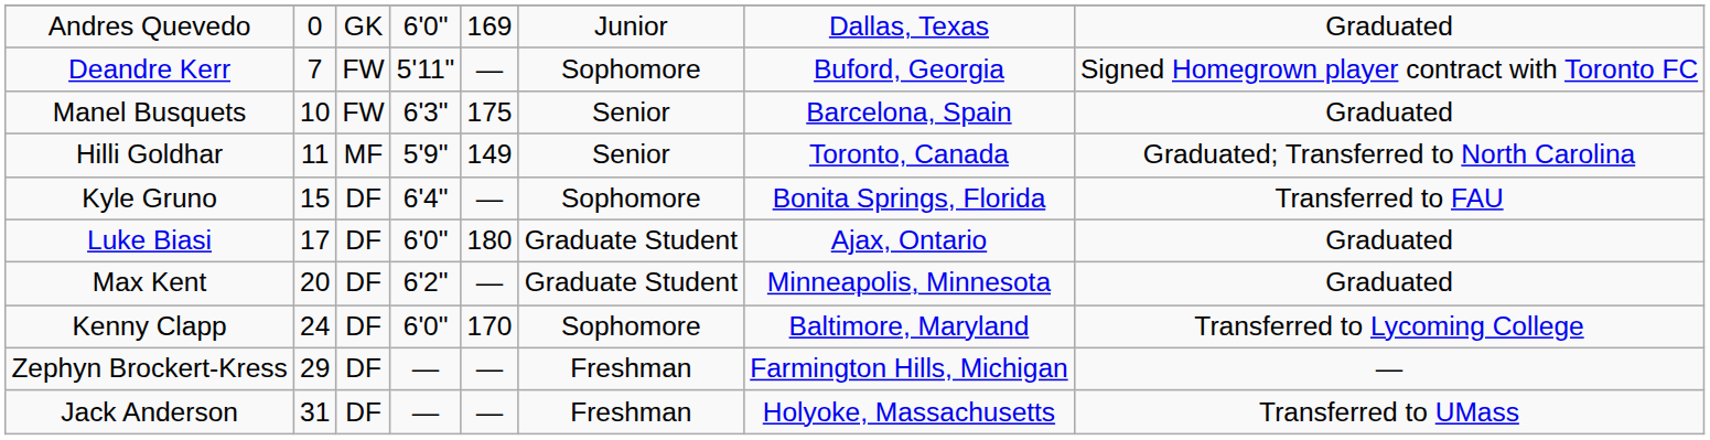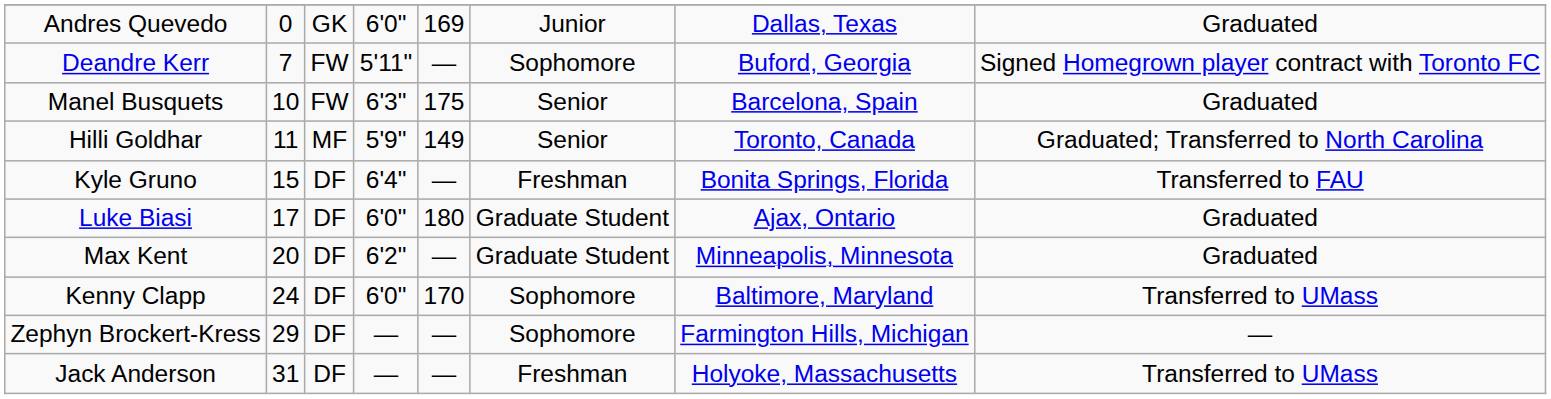Kyle Gruno | column 6: Sophomore -> Freshman
Kenny Clapp | column 8: Transferred to Lycoming College -> Transferred to UMass
Zephyn Brockert-Kress | column 6: Freshman -> Sophomore
